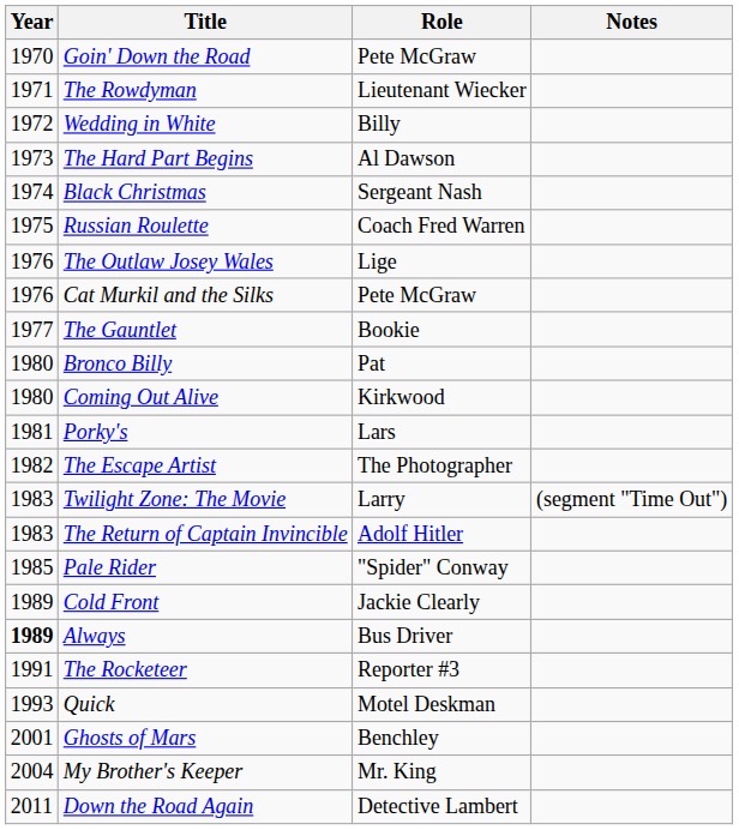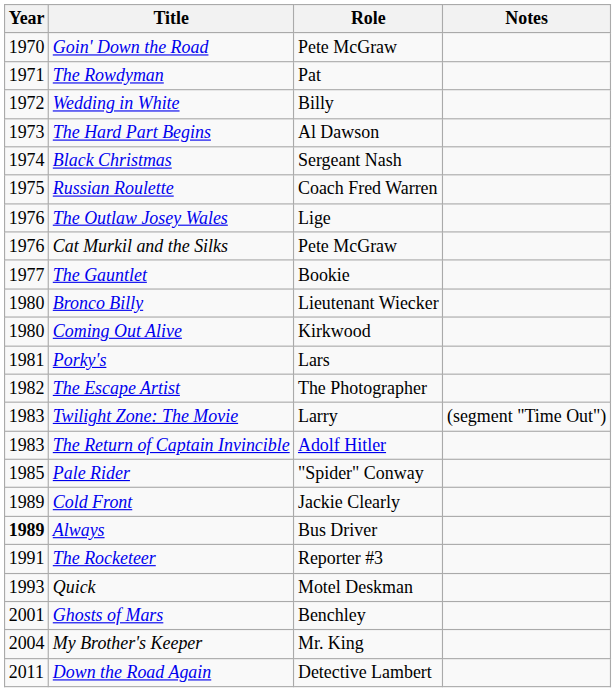The Rowdyman | Role: Lieutenant Wiecker -> Pat
Bronco Billy | Role: Pat -> Lieutenant Wiecker
